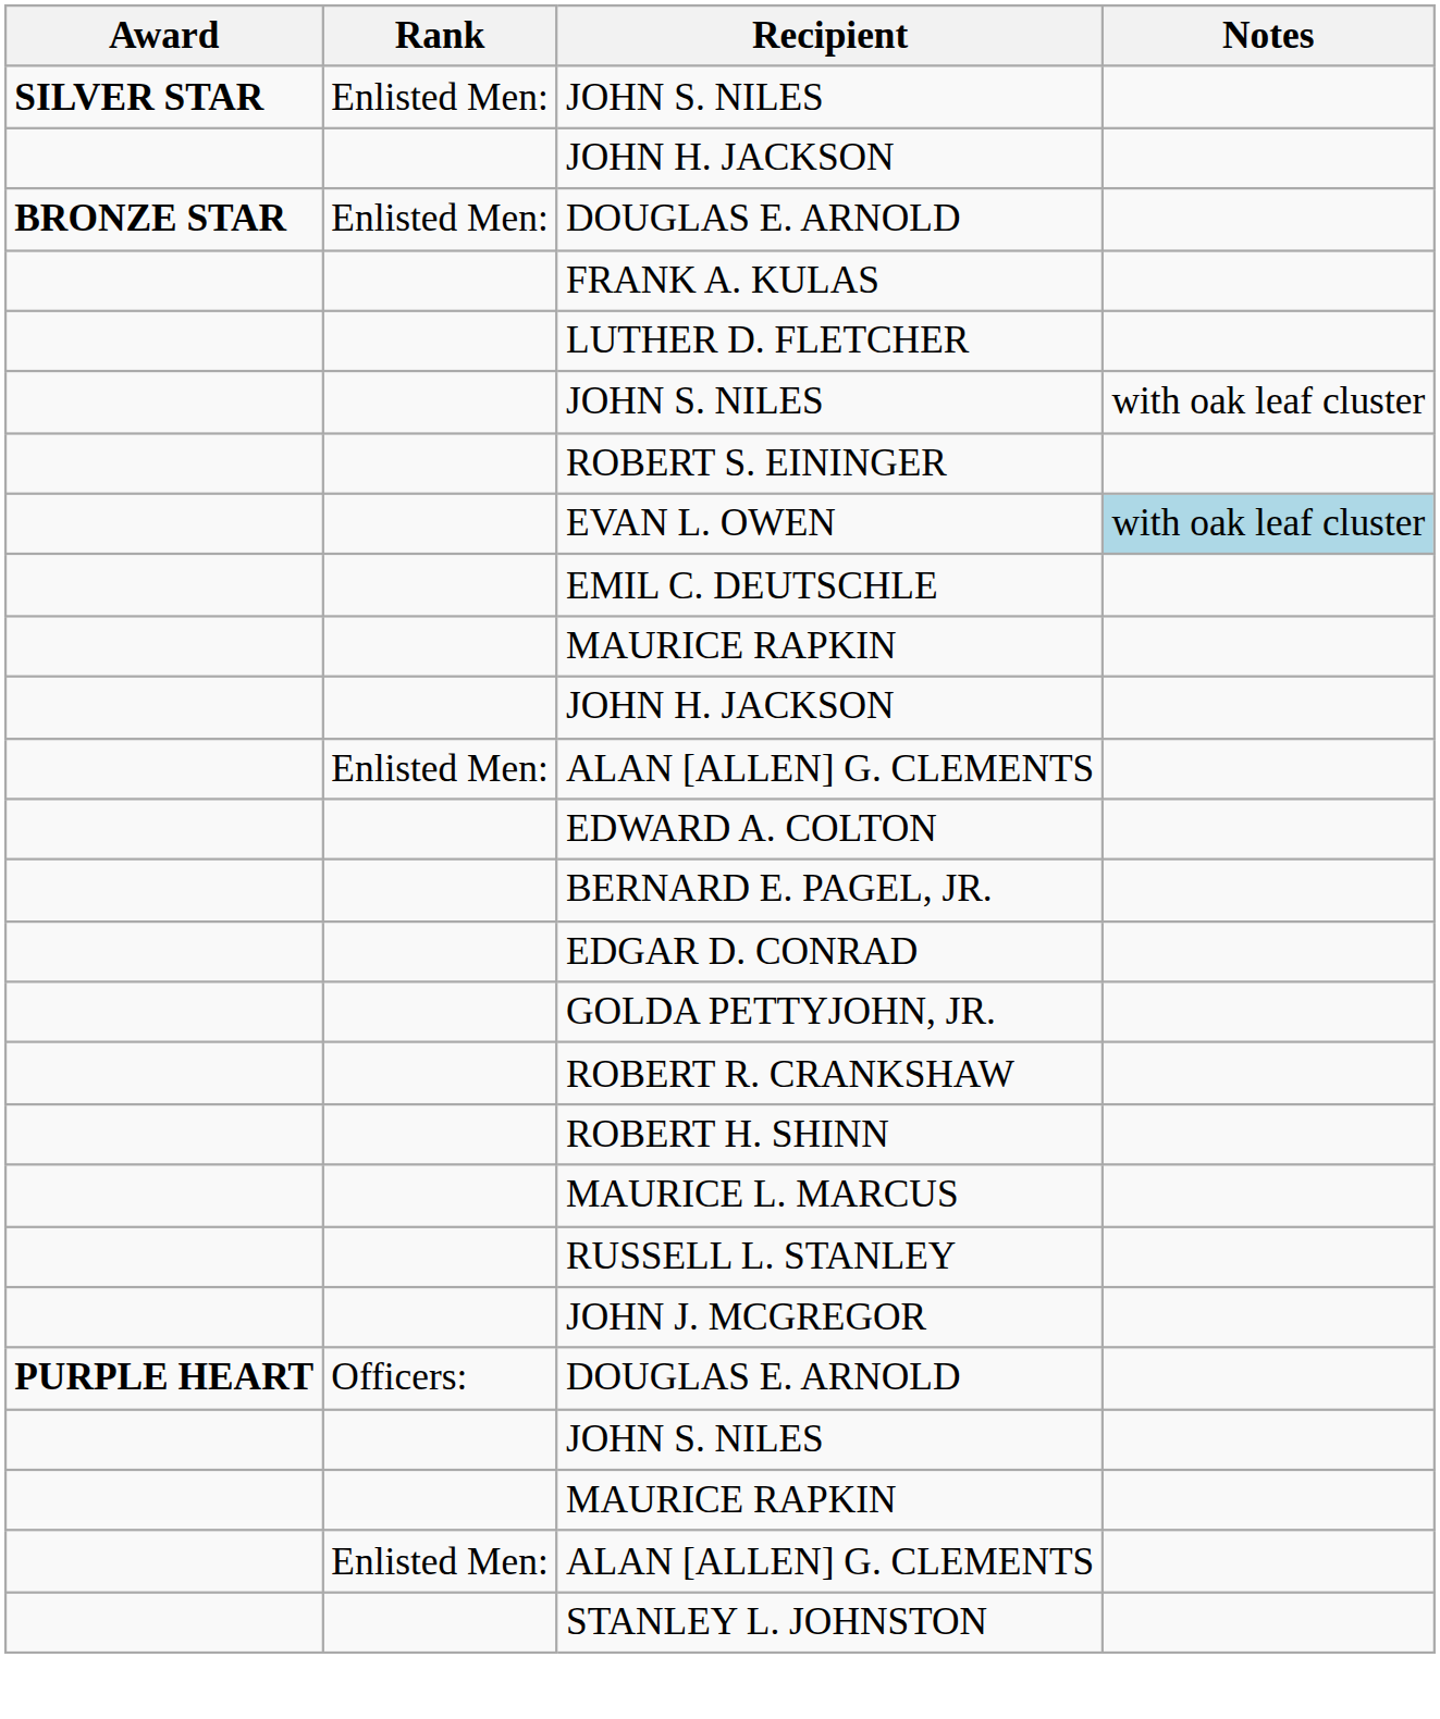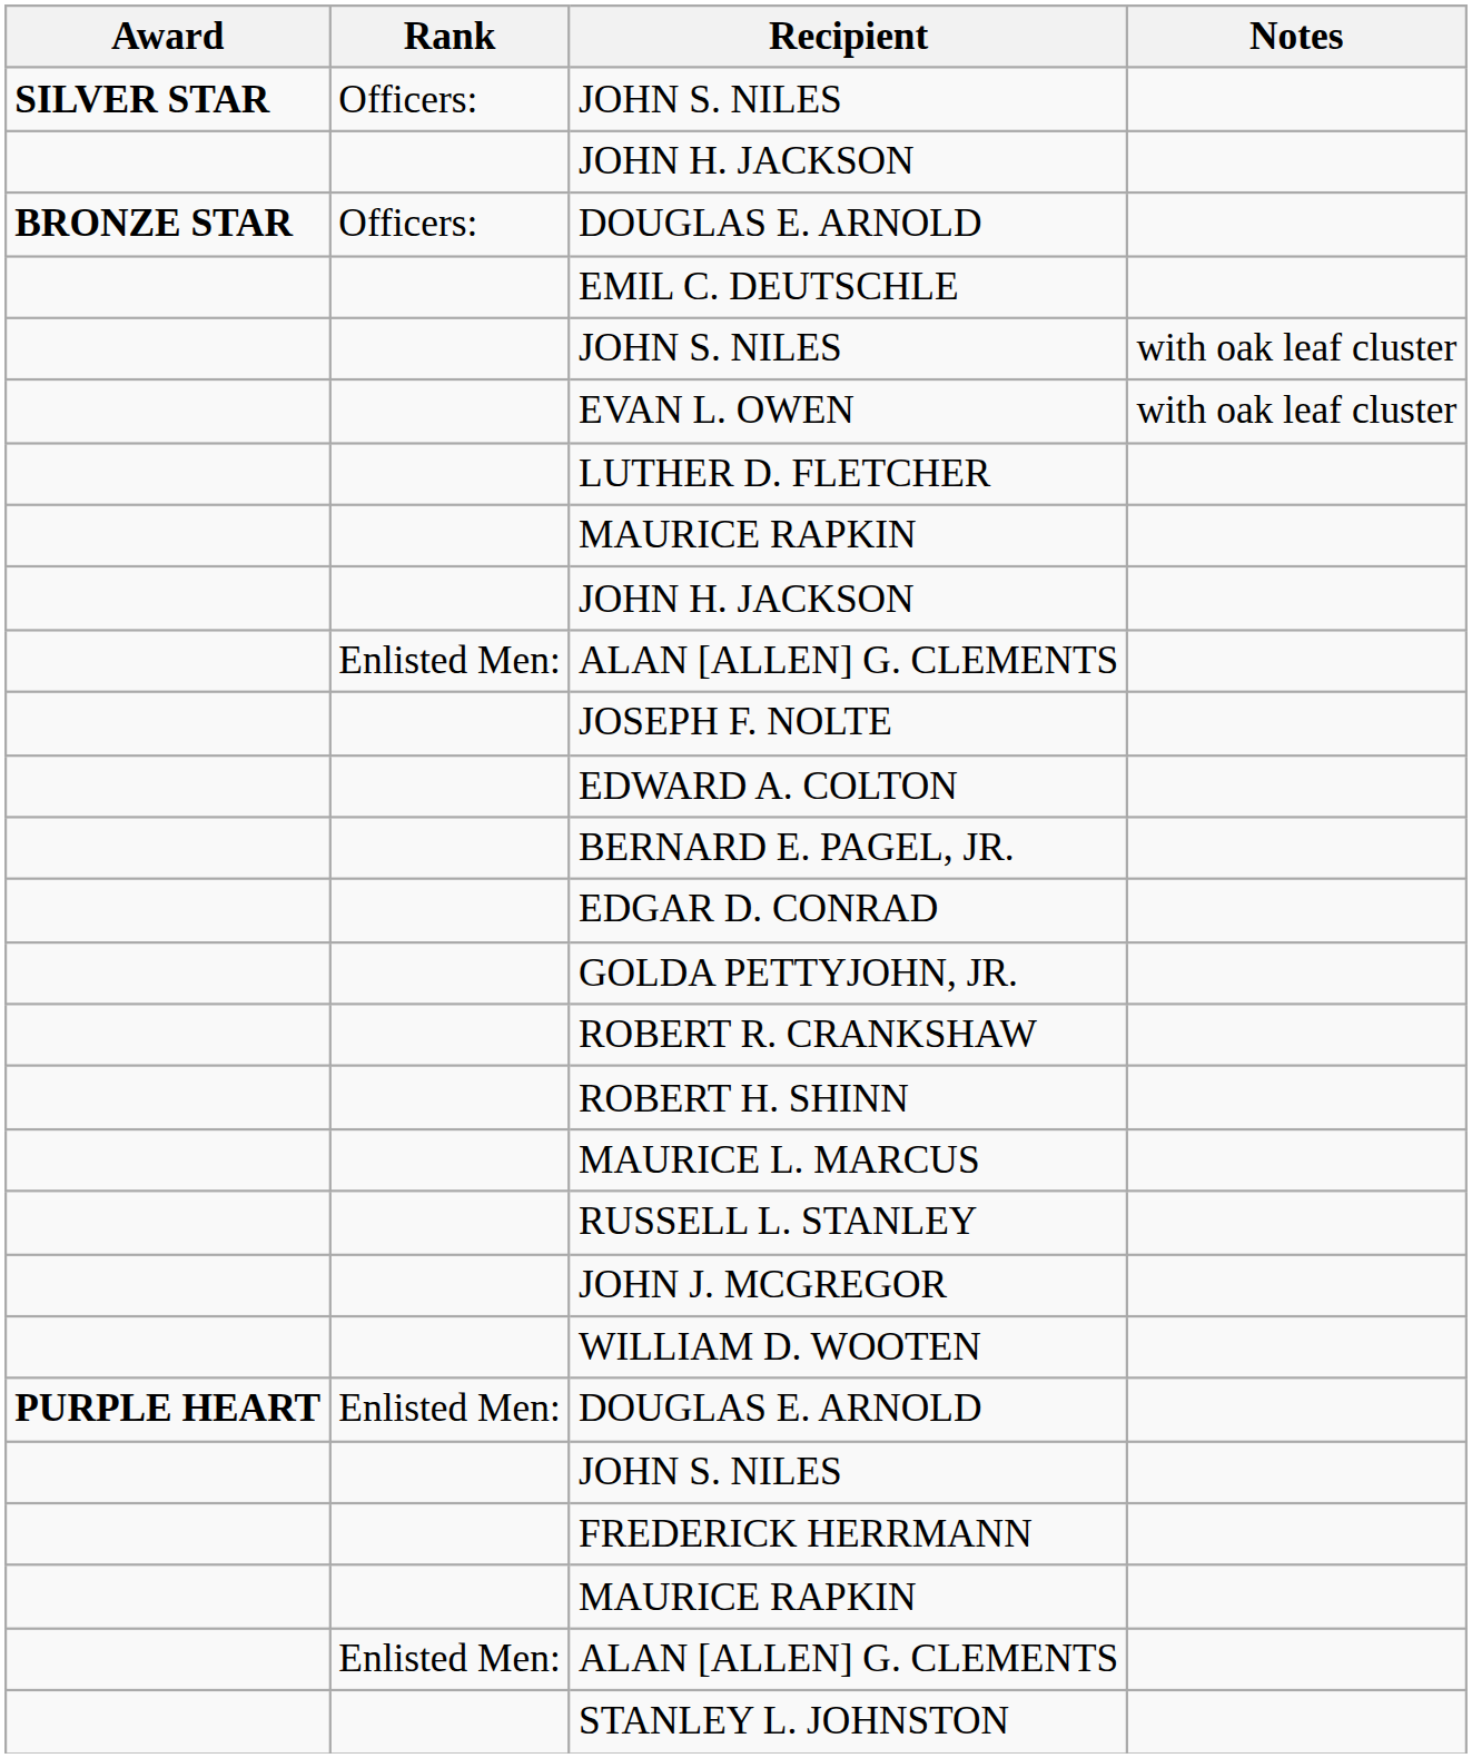SILVER STAR / JOHN S. NILES | Rank: Enlisted Men: -> Officers:
BRONZE STAR / DOUGLAS E. ARNOLD | Rank: Enlisted Men: -> Officers:
- row: FRANK A. KULAS
rows swapped: EMIL C. DEUTSCHLE <-> LUTHER D. FLETCHER
- row: ROBERT S. EININGER
EVAN L. OWEN | Notes: lightblue background -> no background
+ row: JOSEPH F. NOLTE
+ row: WILLIAM D. WOOTEN
PURPLE HEART / DOUGLAS E. ARNOLD | Rank: Officers: -> Enlisted Men:
+ row: FREDERICK HERRMANN
